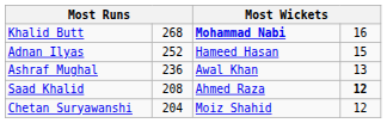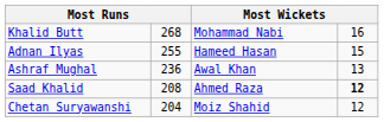Khalid Butt | column 3: bold -> normal
Adnan Ilyas | column 2: 252 -> 255
